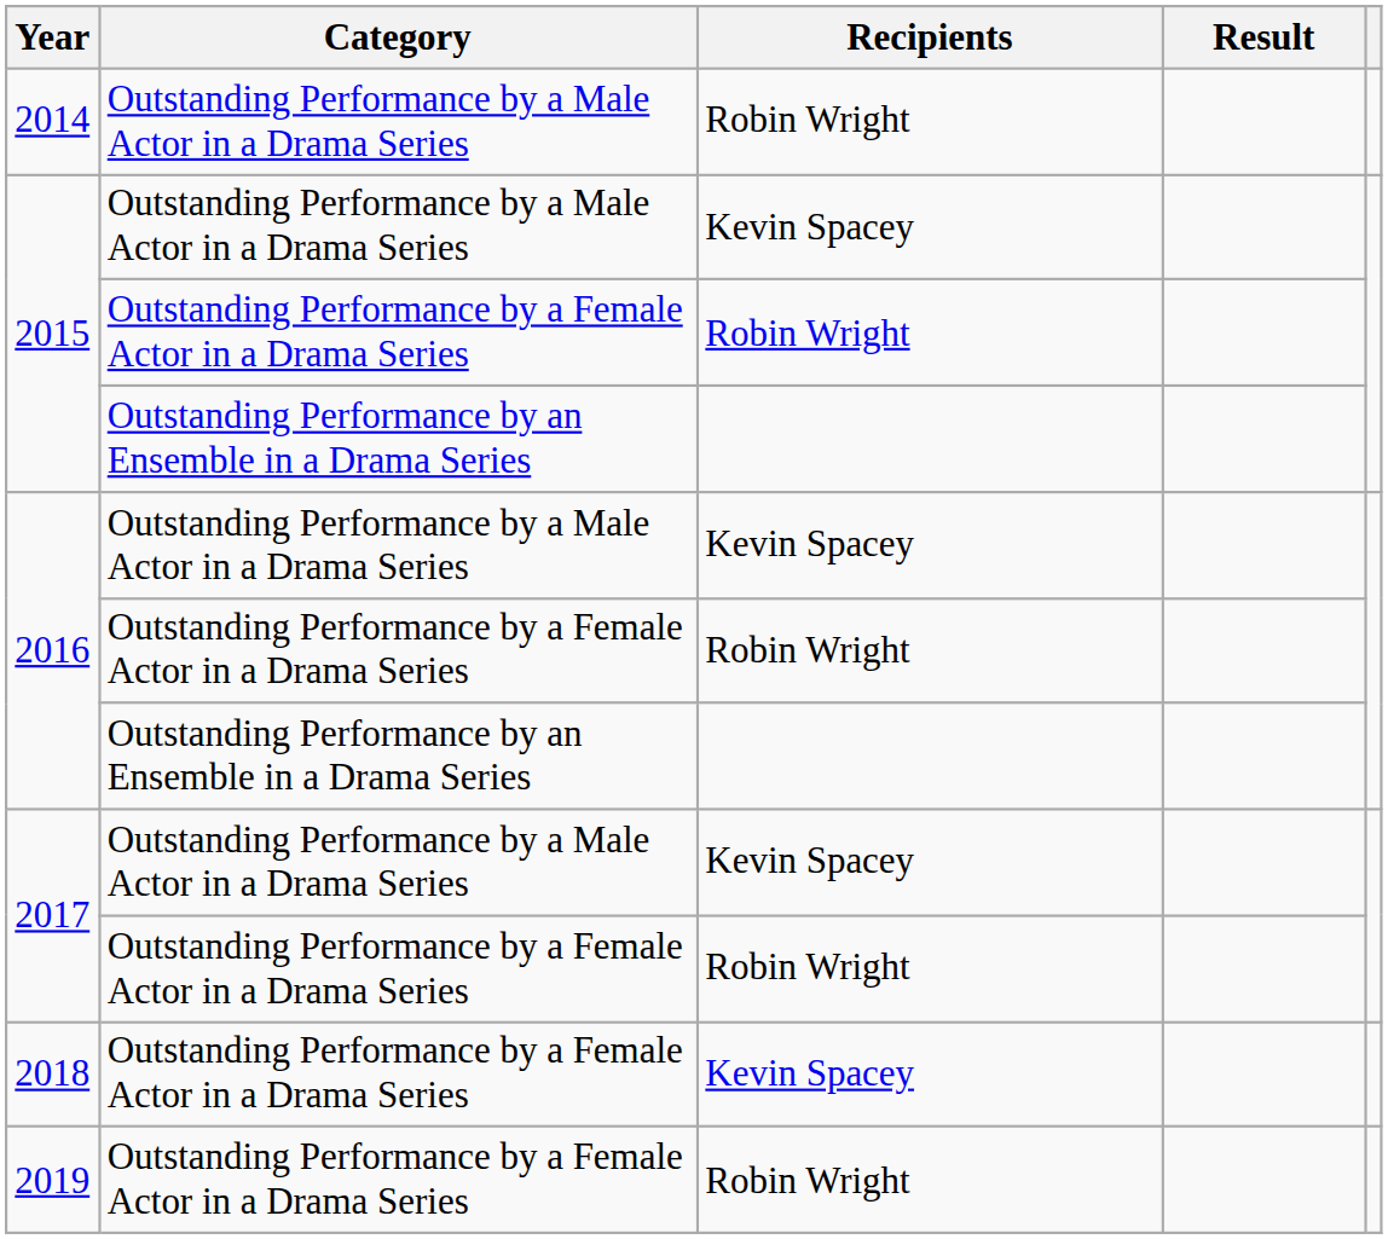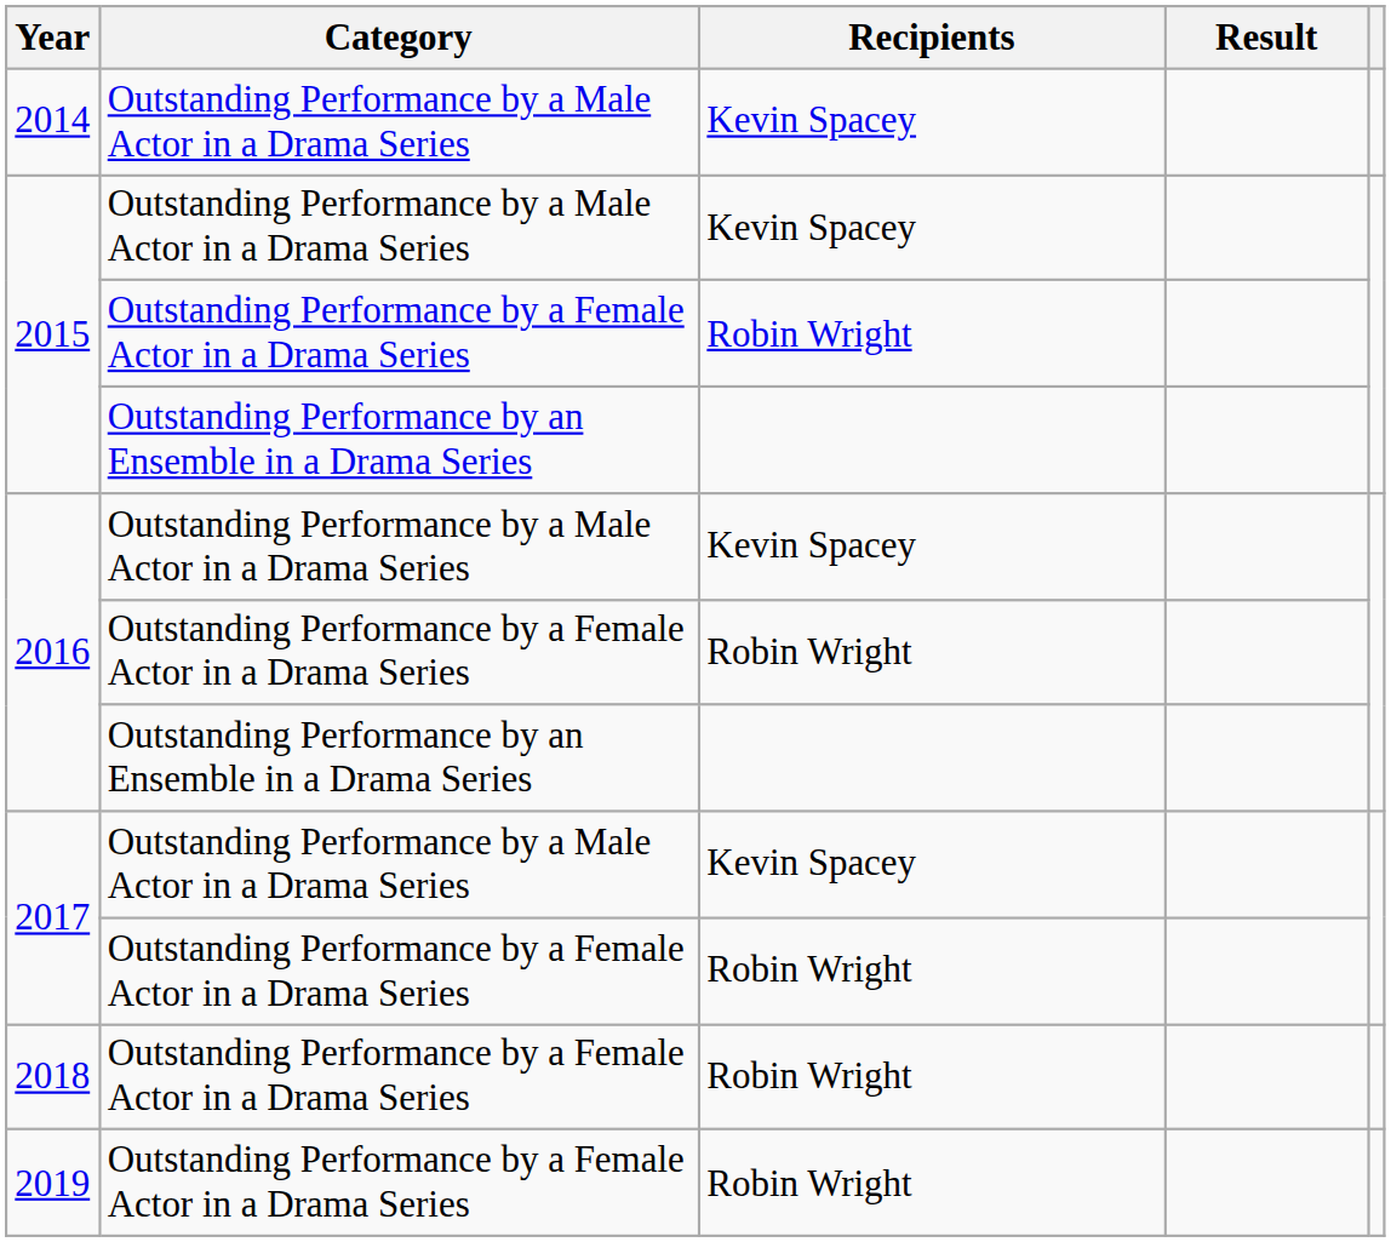2014 | Recipients: Robin Wright -> Kevin Spacey
2018 | Recipients: Kevin Spacey -> Robin Wright
